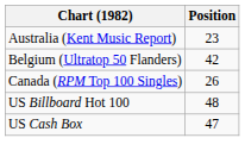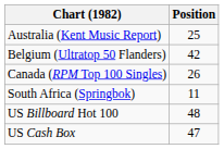Australia (Kent Music Report) | Position: 23 -> 25
+ row: South Africa (Springbok) | 11
